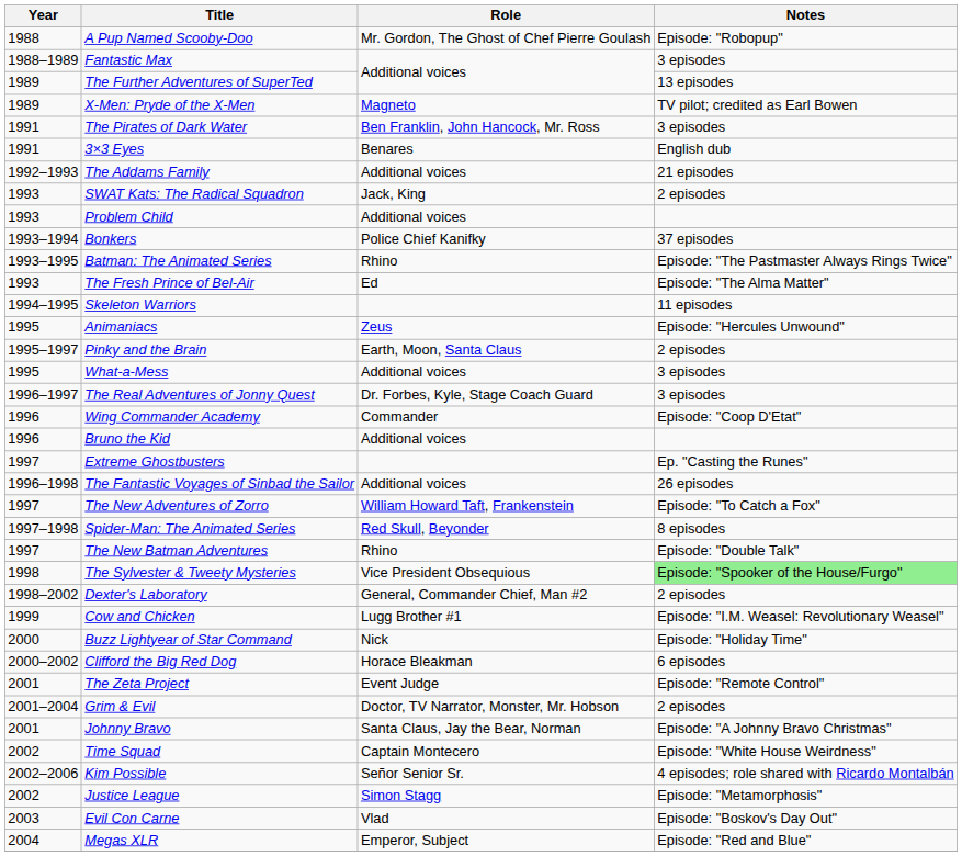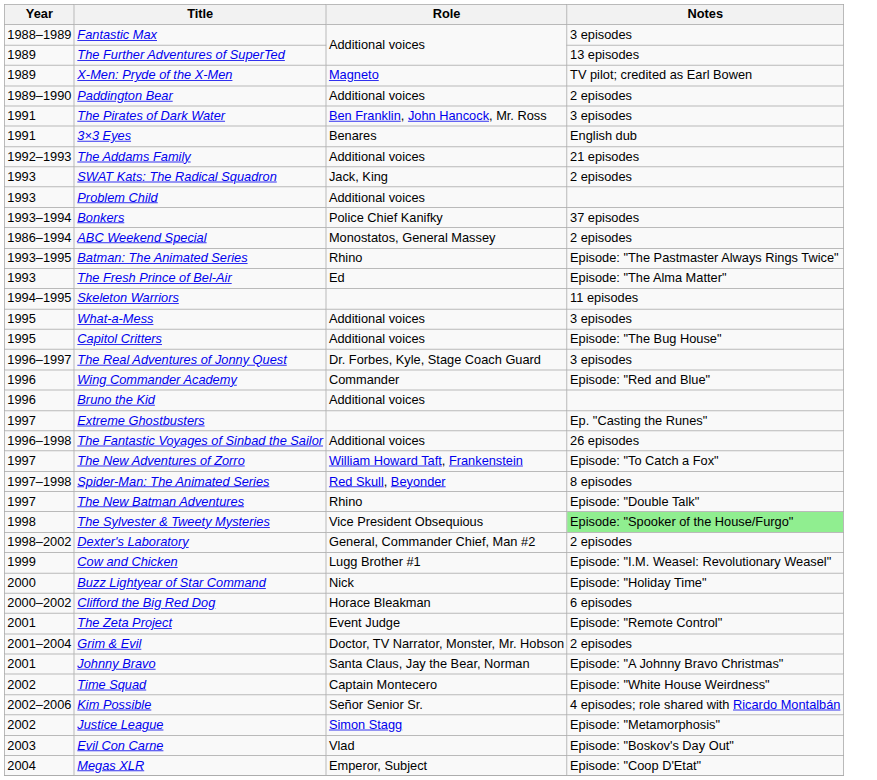- row: 1988 | A Pup Named Scooby-Doo | Mr. Gordon, The Ghost of Chef Pierre Goulash | Episode: "Robopup"
+ row: 1989–1990 | Paddington Bear | Additional voices | 2 episodes
+ row: 1986–1994 | ABC Weekend Special | Monostatos, General Massey | 2 episodes
- row: 1995 | Animaniacs | Zeus | Episode: "Hercules Unwound"
- row: 1995–1997 | Pinky and the Brain | Earth, Moon, Santa Claus | 2 episodes
+ row: 1995 | Capitol Critters | Additional voices | Episode: "The Bug House"
Wing Commander Academy | Notes: Episode: "Coop D'Etat" -> Episode: "Red and Blue"
Megas XLR | Notes: Episode: "Red and Blue" -> Episode: "Coop D'Etat"
